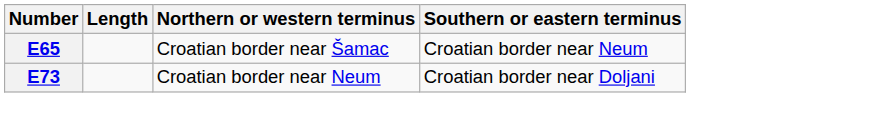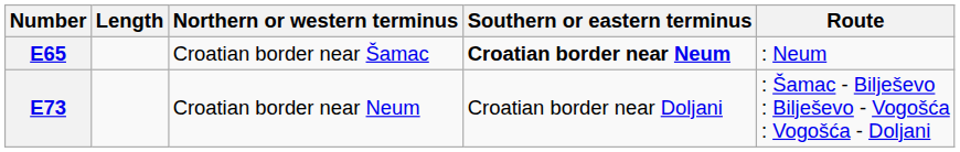+ column: Route | : Neum | : Šamac - Bilješevo : Bilješevo - Vogošća : Vogošća - Doljani
E65 | Southern or eastern terminus: normal -> bold
